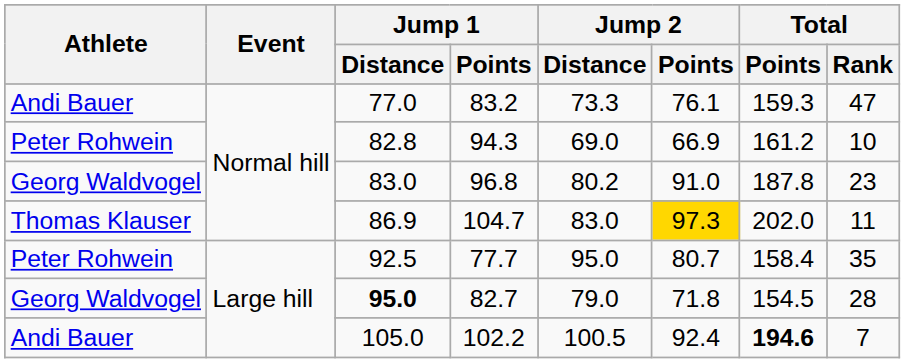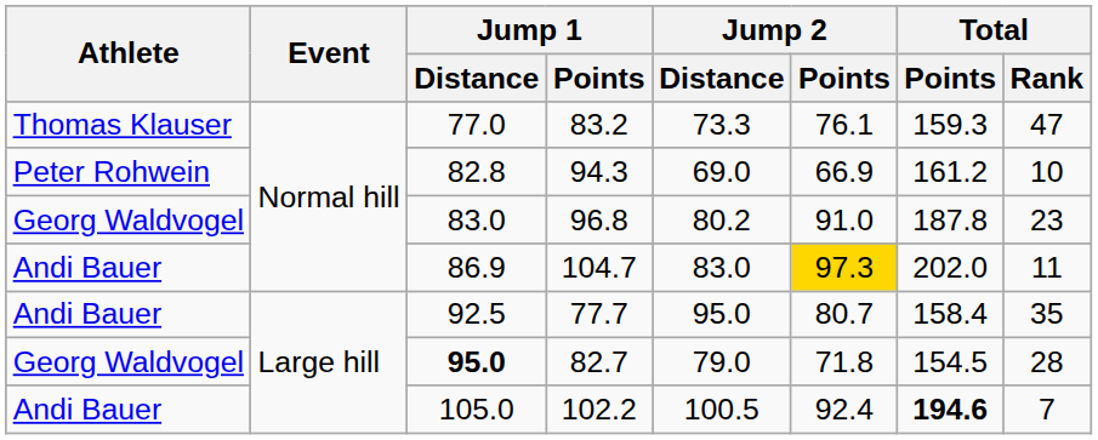83.2 | Athlete: Andi Bauer -> Thomas Klauser
104.7 | Athlete: Thomas Klauser -> Andi Bauer
77.7 | Athlete: Peter Rohwein -> Andi Bauer
